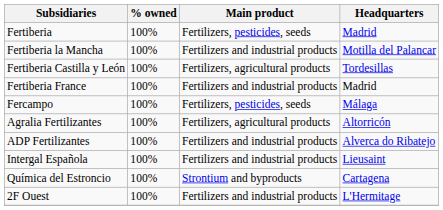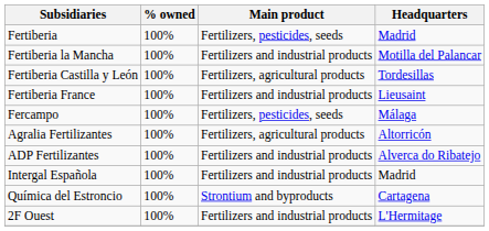Fertiberia France | Headquarters: Madrid -> Lieusaint
Intergal Española | Headquarters: Lieusaint -> Madrid
